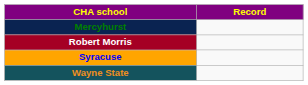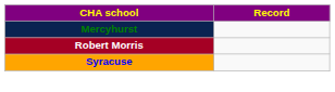- row: Wayne State
